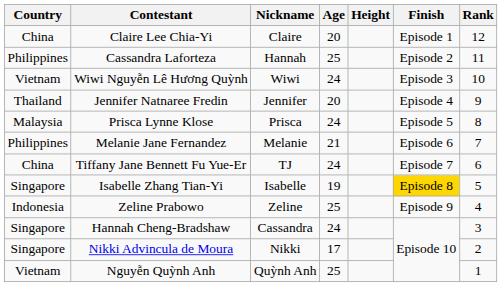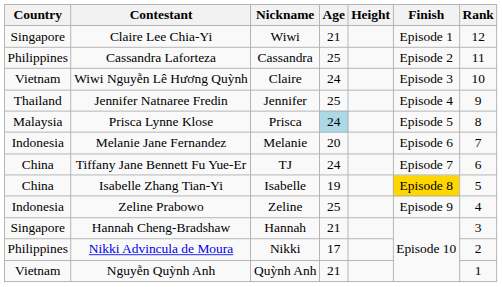Claire Lee Chia-Yi | Country: China -> Singapore
Claire Lee Chia-Yi | Nickname: Claire -> Wiwi
Claire Lee Chia-Yi | Age: 20 -> 21
Cassandra Laforteza | Nickname: Hannah -> Cassandra
Wiwi Nguyễn Lê Hương Quỳnh | Nickname: Wiwi -> Claire
Jennifer Natnaree Fredin | Age: 20 -> 25
Prisca Lynne Klose | Age: no background -> lightblue background
Melanie Jane Fernandez | Country: Philippines -> Indonesia
Melanie Jane Fernandez | Age: 21 -> 20
Isabelle Zhang Tian-Yi | Country: Singapore -> China
Hannah Cheng-Bradshaw | Nickname: Cassandra -> Hannah
Hannah Cheng-Bradshaw | Age: 24 -> 21
Nikki Advincula de Moura | Country: Singapore -> Philippines
Nguyễn Quỳnh Anh | Age: 25 -> 21
